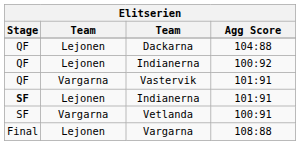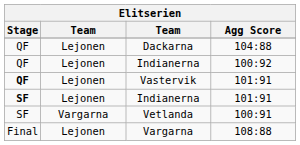Vastervik | Stage: normal -> bold
Vastervik | column 2: Vargarna -> Lejonen
